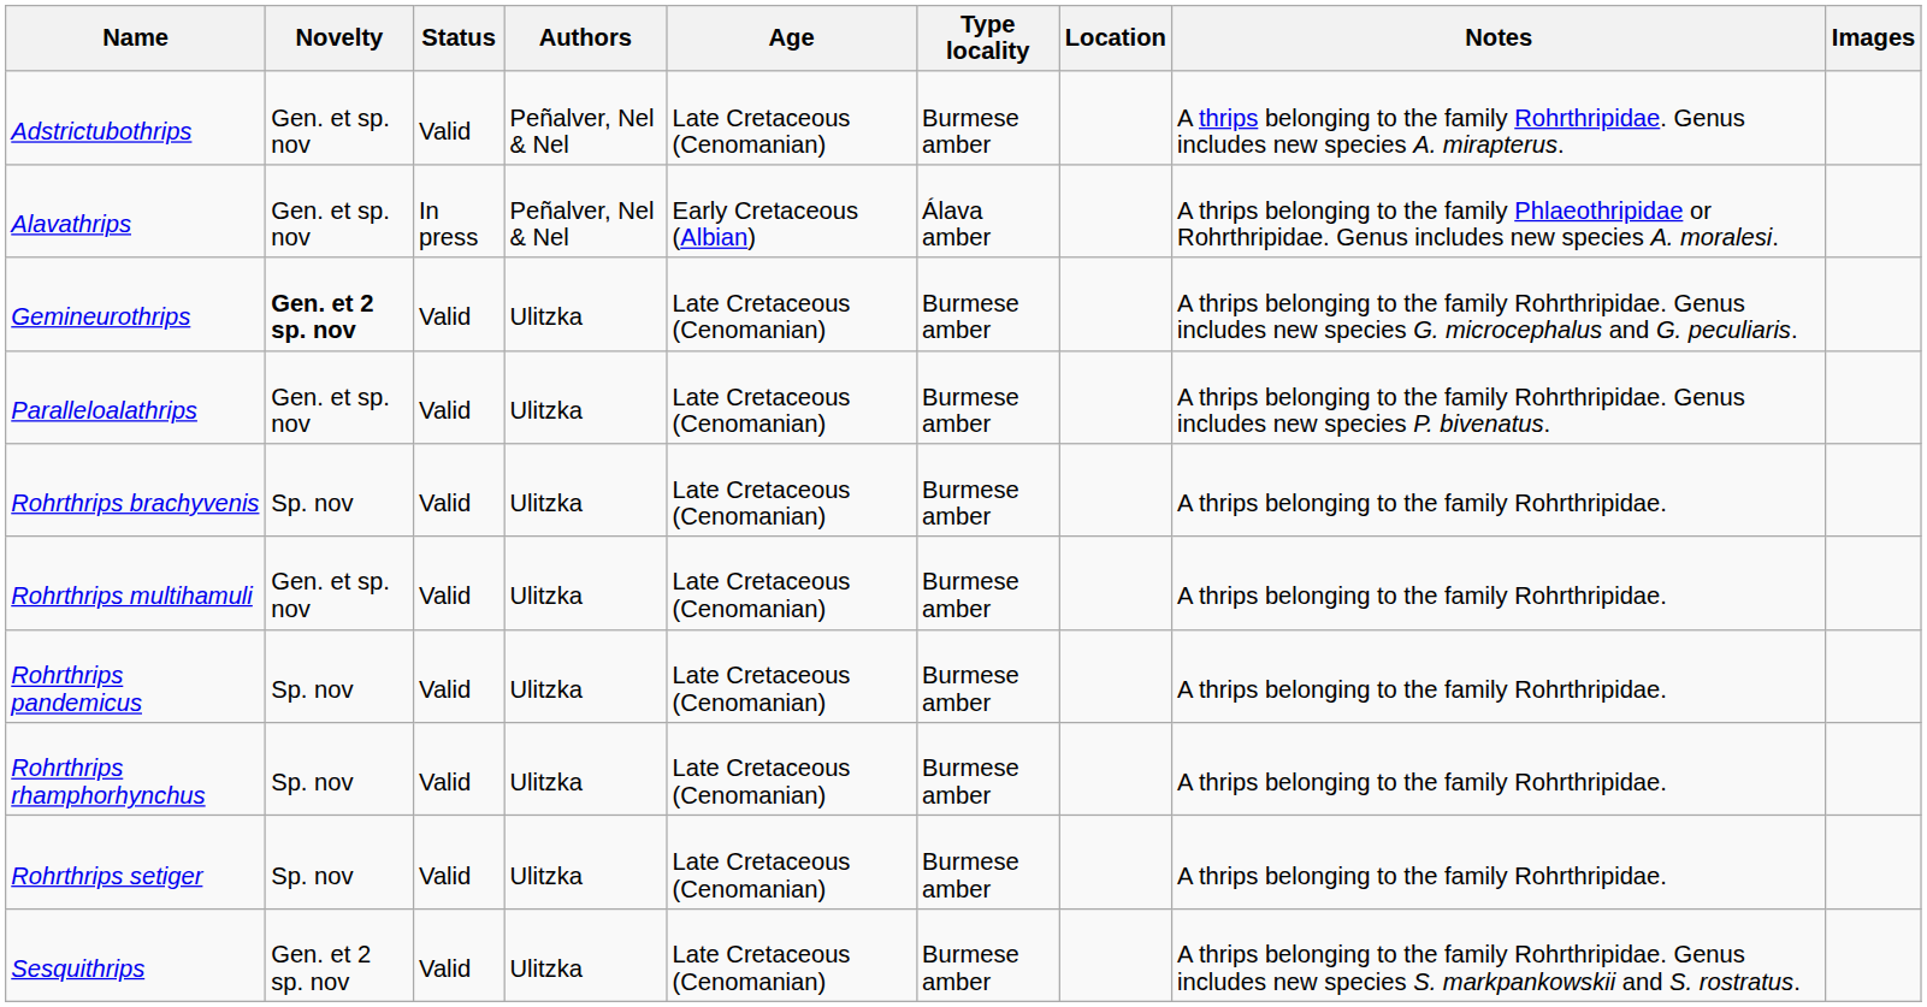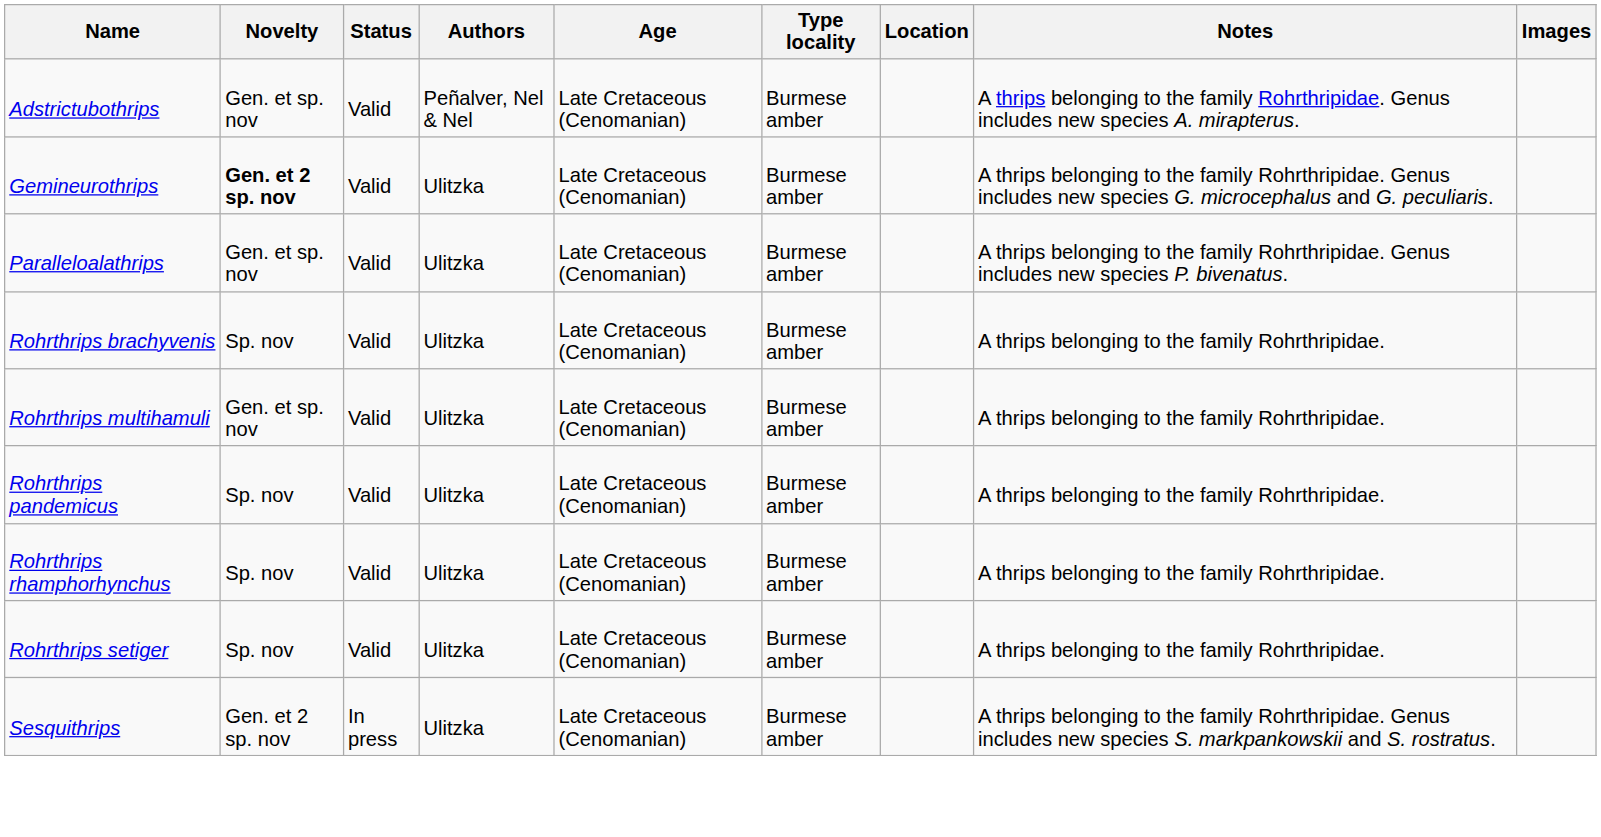- row: Alavathrips | Gen. et sp. nov | In press | Peñalver, Nel & Nel | Early Cretaceous (Albian) | Álava amber | A thrips belonging to the family Phlaeothripidae or Rohrthripidae. Genus includes new species A. moralesi.
Sesquithrips | Status: Valid -> In press
